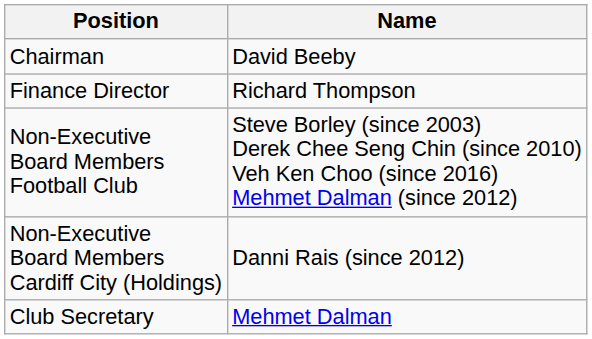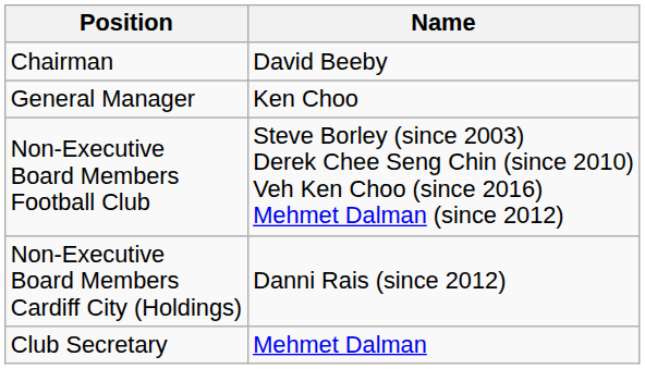+ row: General Manager | Ken Choo
- row: Finance Director | Richard Thompson
